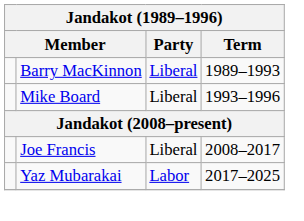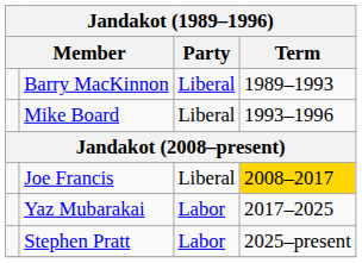Joe Francis | Term: no background -> gold background
+ row: Stephen Pratt | Labor | 2025–present
